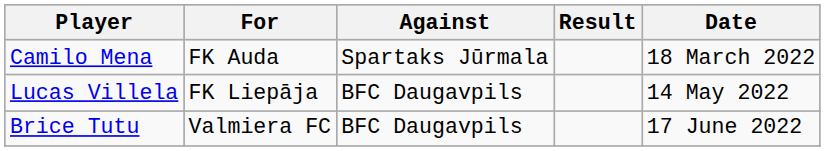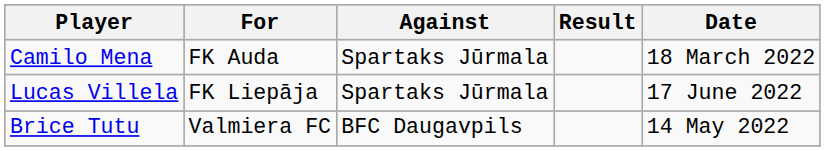Lucas Villela | Against: BFC Daugavpils -> Spartaks Jūrmala
Lucas Villela | Date: 14 May 2022 -> 17 June 2022
Brice Tutu | Date: 17 June 2022 -> 14 May 2022
